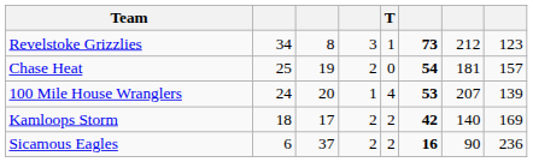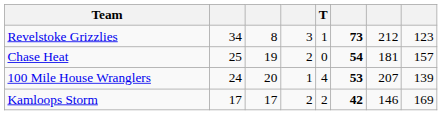Kamloops Storm | column 2: 18 -> 17
Kamloops Storm | column 7: 140 -> 146
- row: Sicamous Eagles | 6 | 37 | 2 | 2 | 16 | 90 | 236
